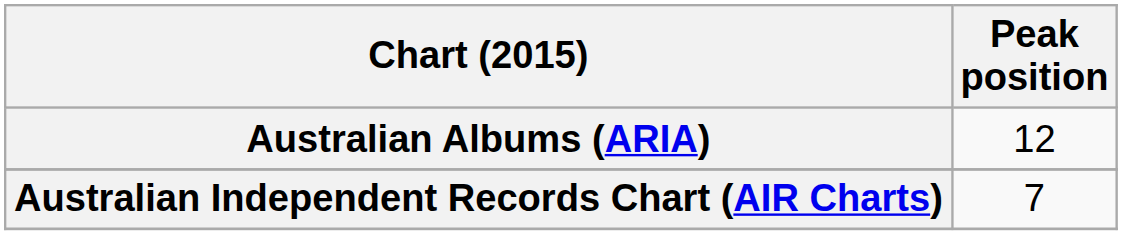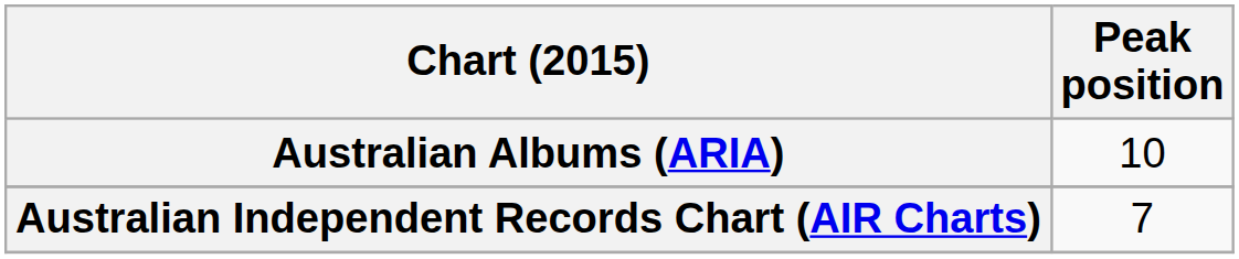Australian Albums (ARIA) | Peak position: 12 -> 10
